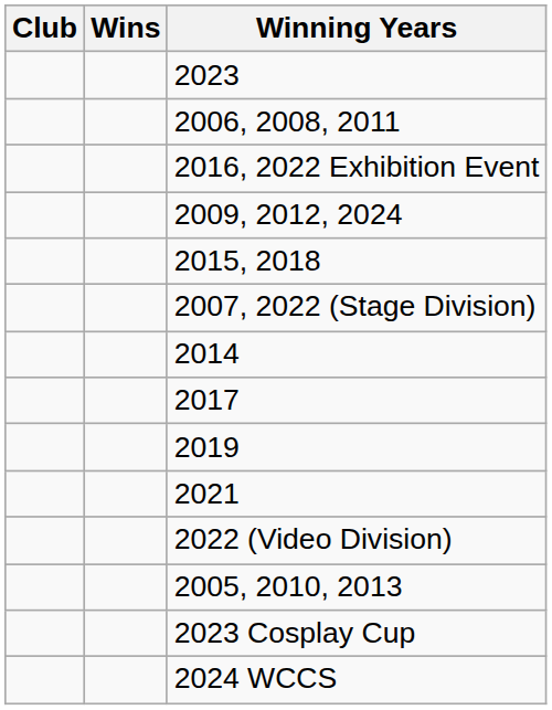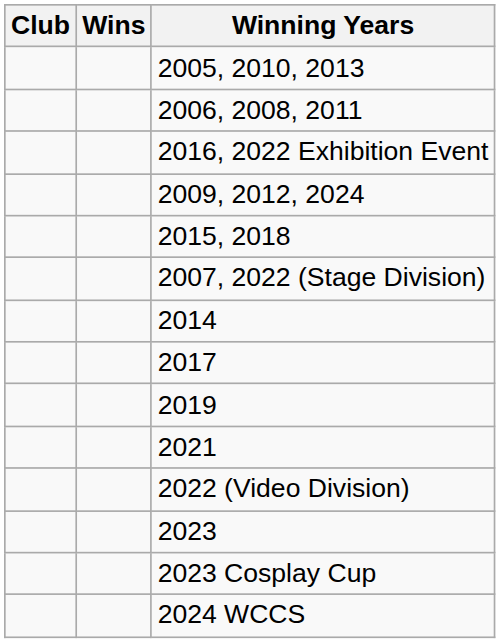rows swapped: 2005, 2010, 2013 <-> 2023
